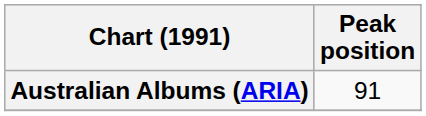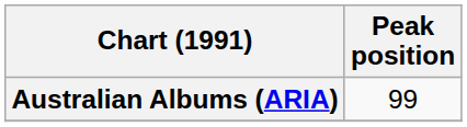Australian Albums (ARIA) | Peak position: 91 -> 99
